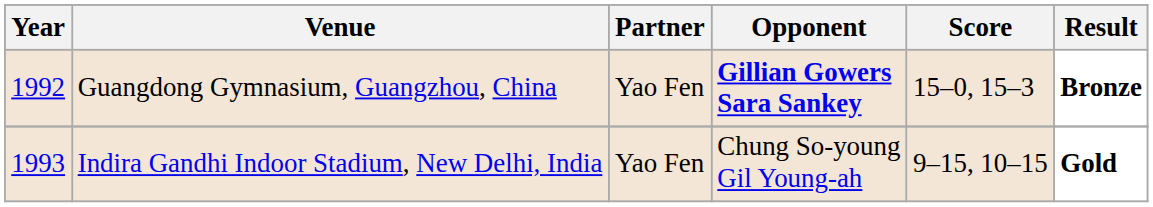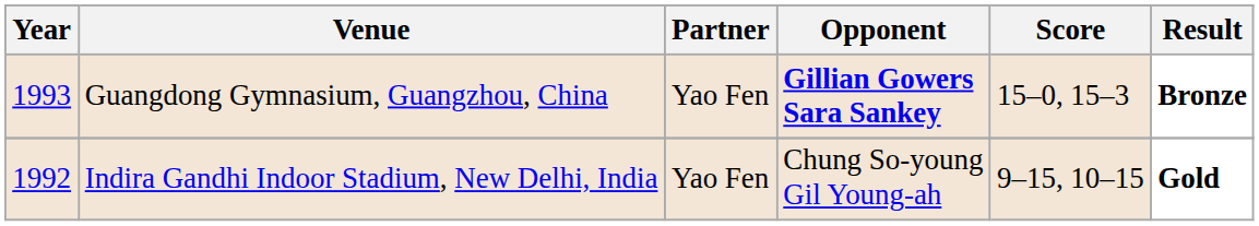Guangdong Gymnasium, Guangzhou, China | Year: 1992 -> 1993
Indira Gandhi Indoor Stadium, New Delhi, India | Year: 1993 -> 1992
